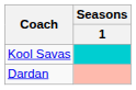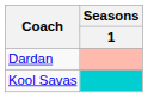rows swapped: Dardan <-> Kool Savas
